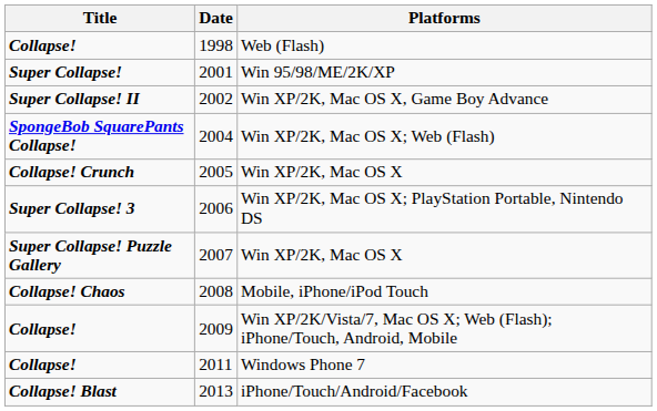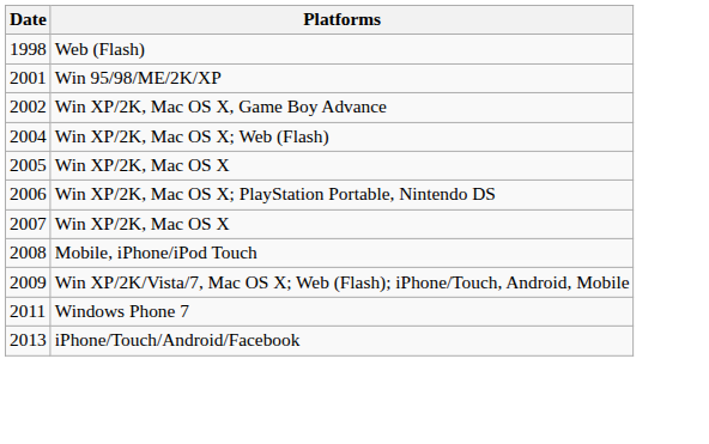- column: Title | Collapse! | Super Collapse! | Super Collapse! II | SpongeBob SquarePants Collapse! | Collapse! Crunch | Super Collapse! 3 | Super Collapse! Puzzle Gallery | Collapse! Chaos | Collapse! | Collapse! | Collapse! Blast
